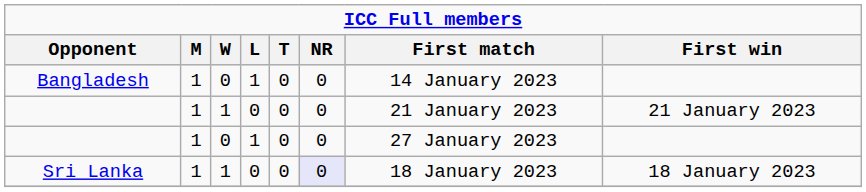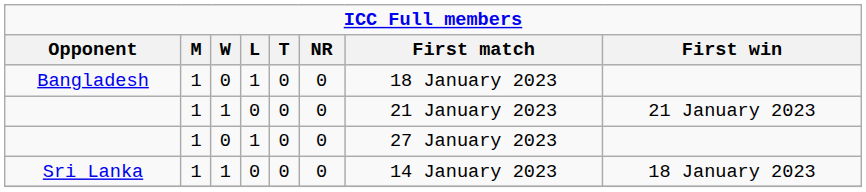Bangladesh | First match: 14 January 2023 -> 18 January 2023
Sri Lanka | NR: lavender background -> no background
Sri Lanka | First match: 18 January 2023 -> 14 January 2023
